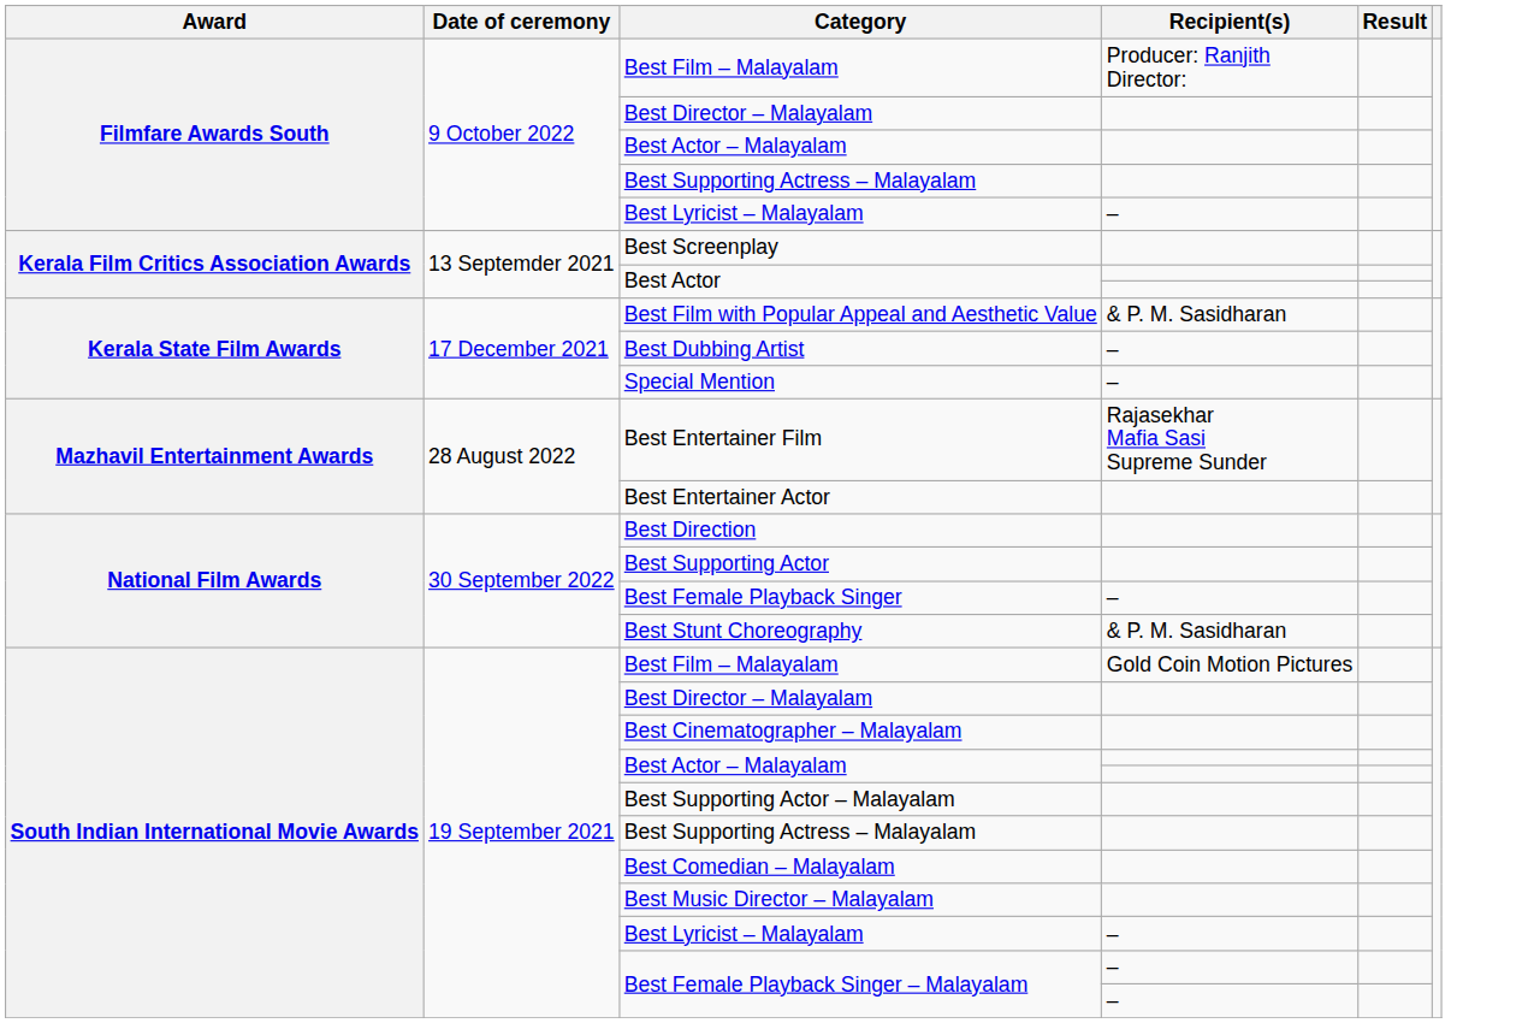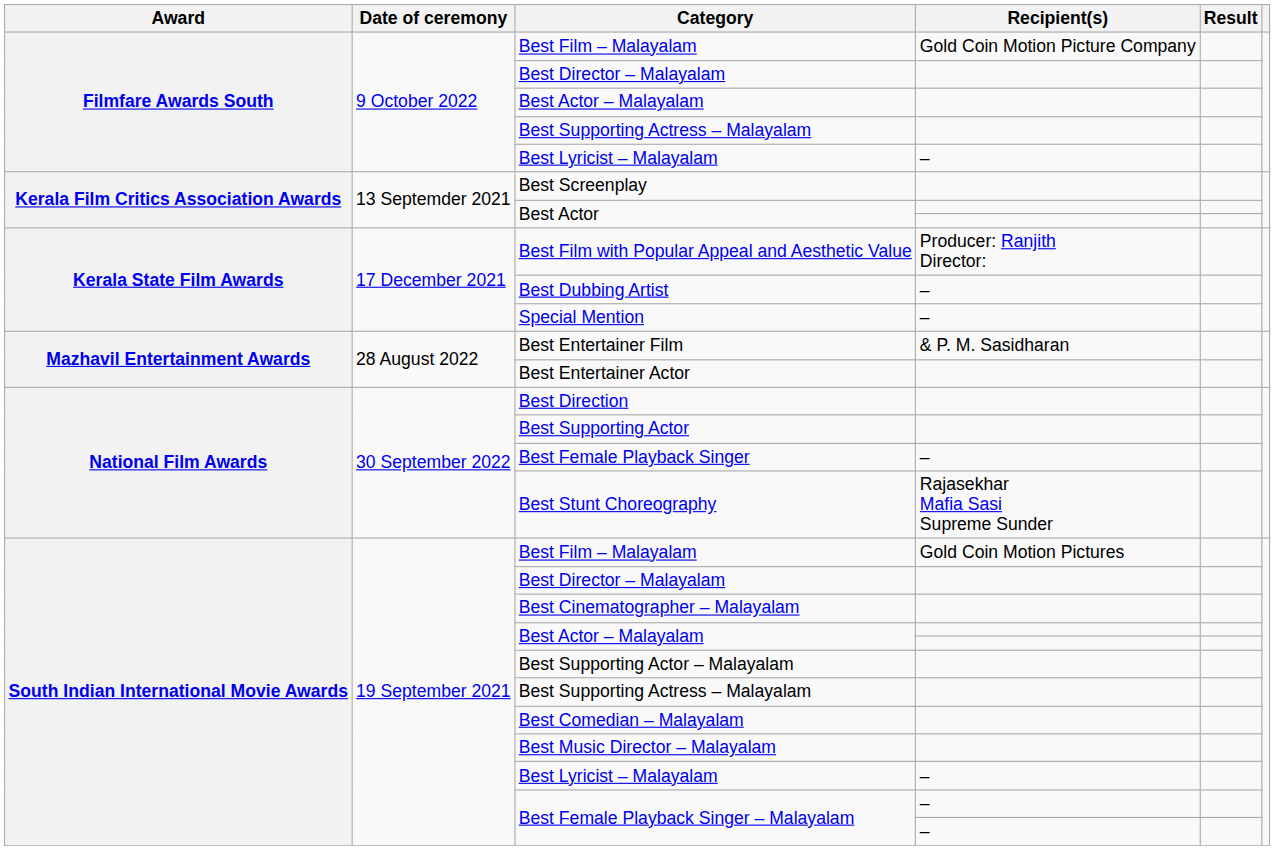Filmfare Awards South / Best Film – Malayalam | Recipient(s): Producer: Ranjith Director: -> Gold Coin Motion Picture Company
Best Film with Popular Appeal and Aesthetic Value | Recipient(s): & P. M. Sasidharan -> Producer: Ranjith Director:
Best Entertainer Film | Recipient(s): Rajasekhar Mafia Sasi Supreme Sunder -> & P. M. Sasidharan
Best Stunt Choreography | Recipient(s): & P. M. Sasidharan -> Rajasekhar Mafia Sasi Supreme Sunder
